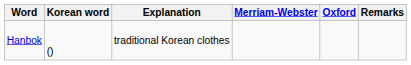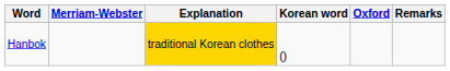columns swapped: Korean word <-> Merriam-Webster
Hanbok | Explanation: no background -> gold background
